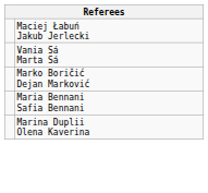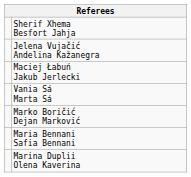+ row: Sherif Xhema Besfort Jahja
+ row: Jelena Vujačić Andelina Kažanegra
